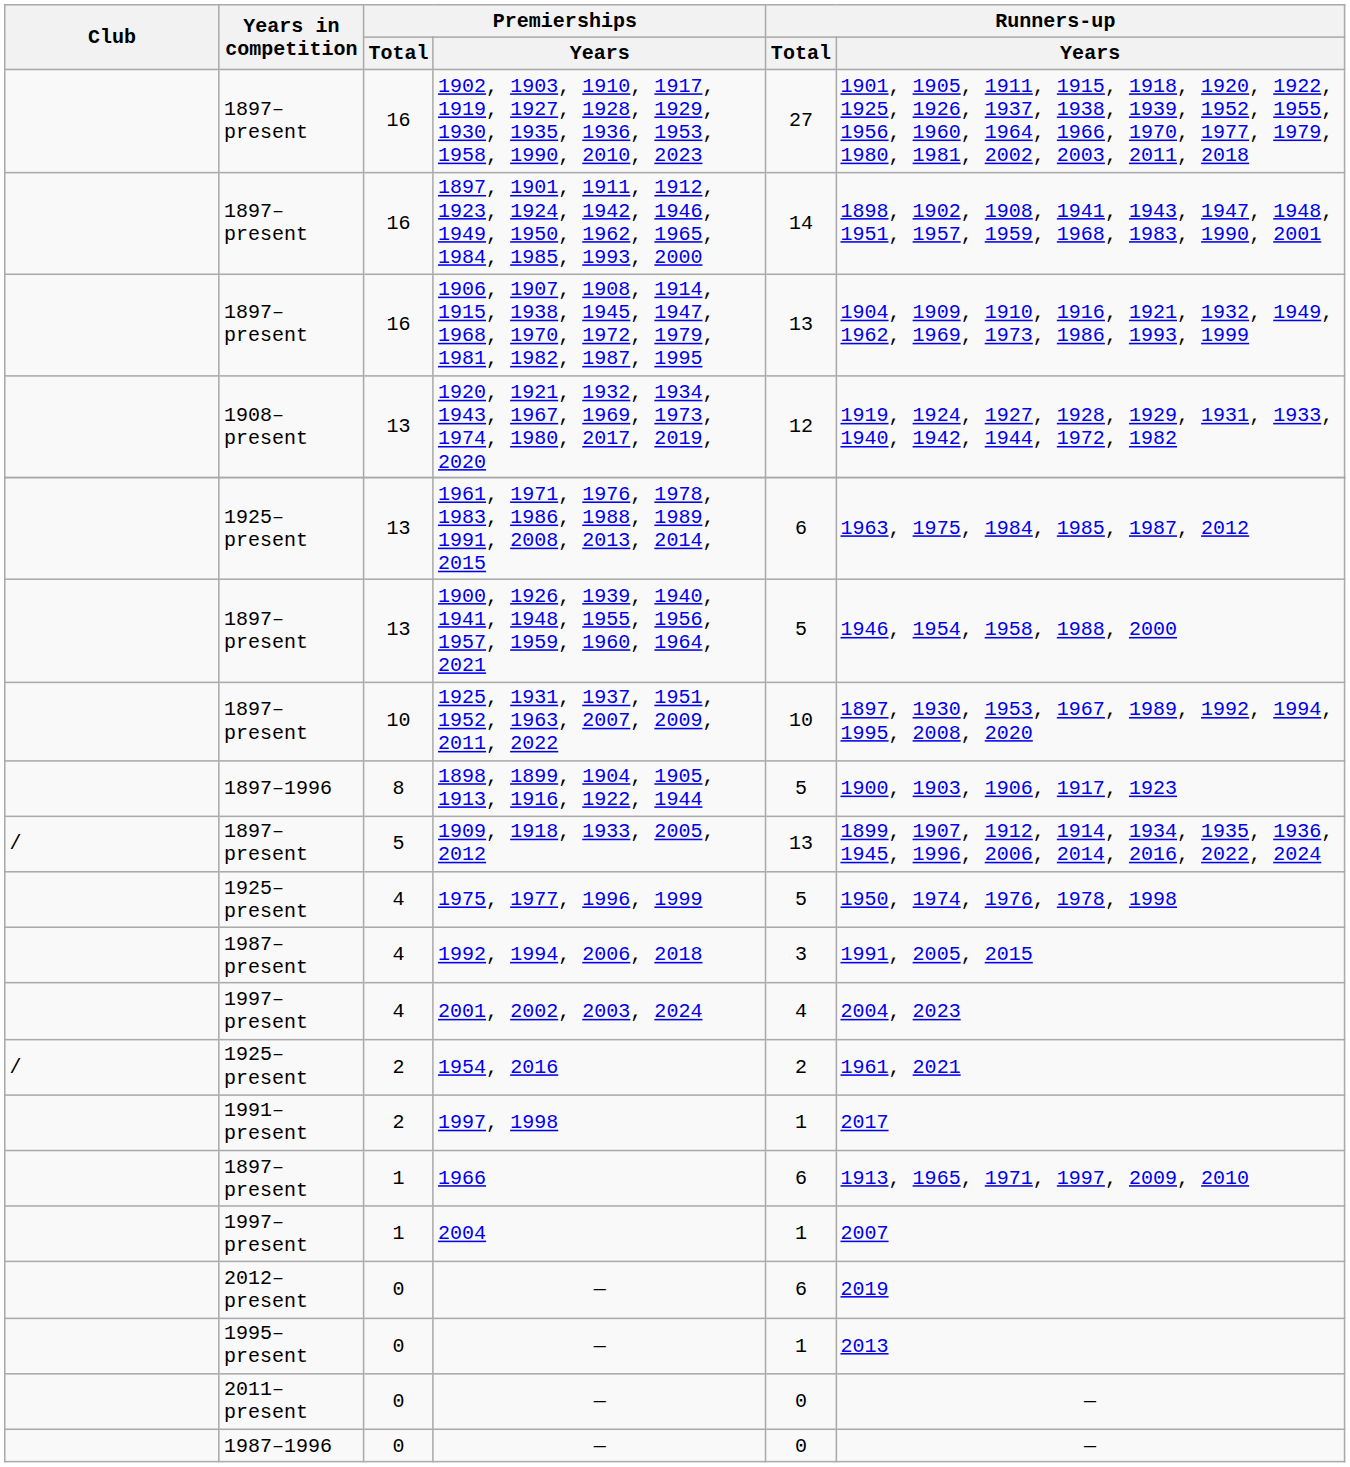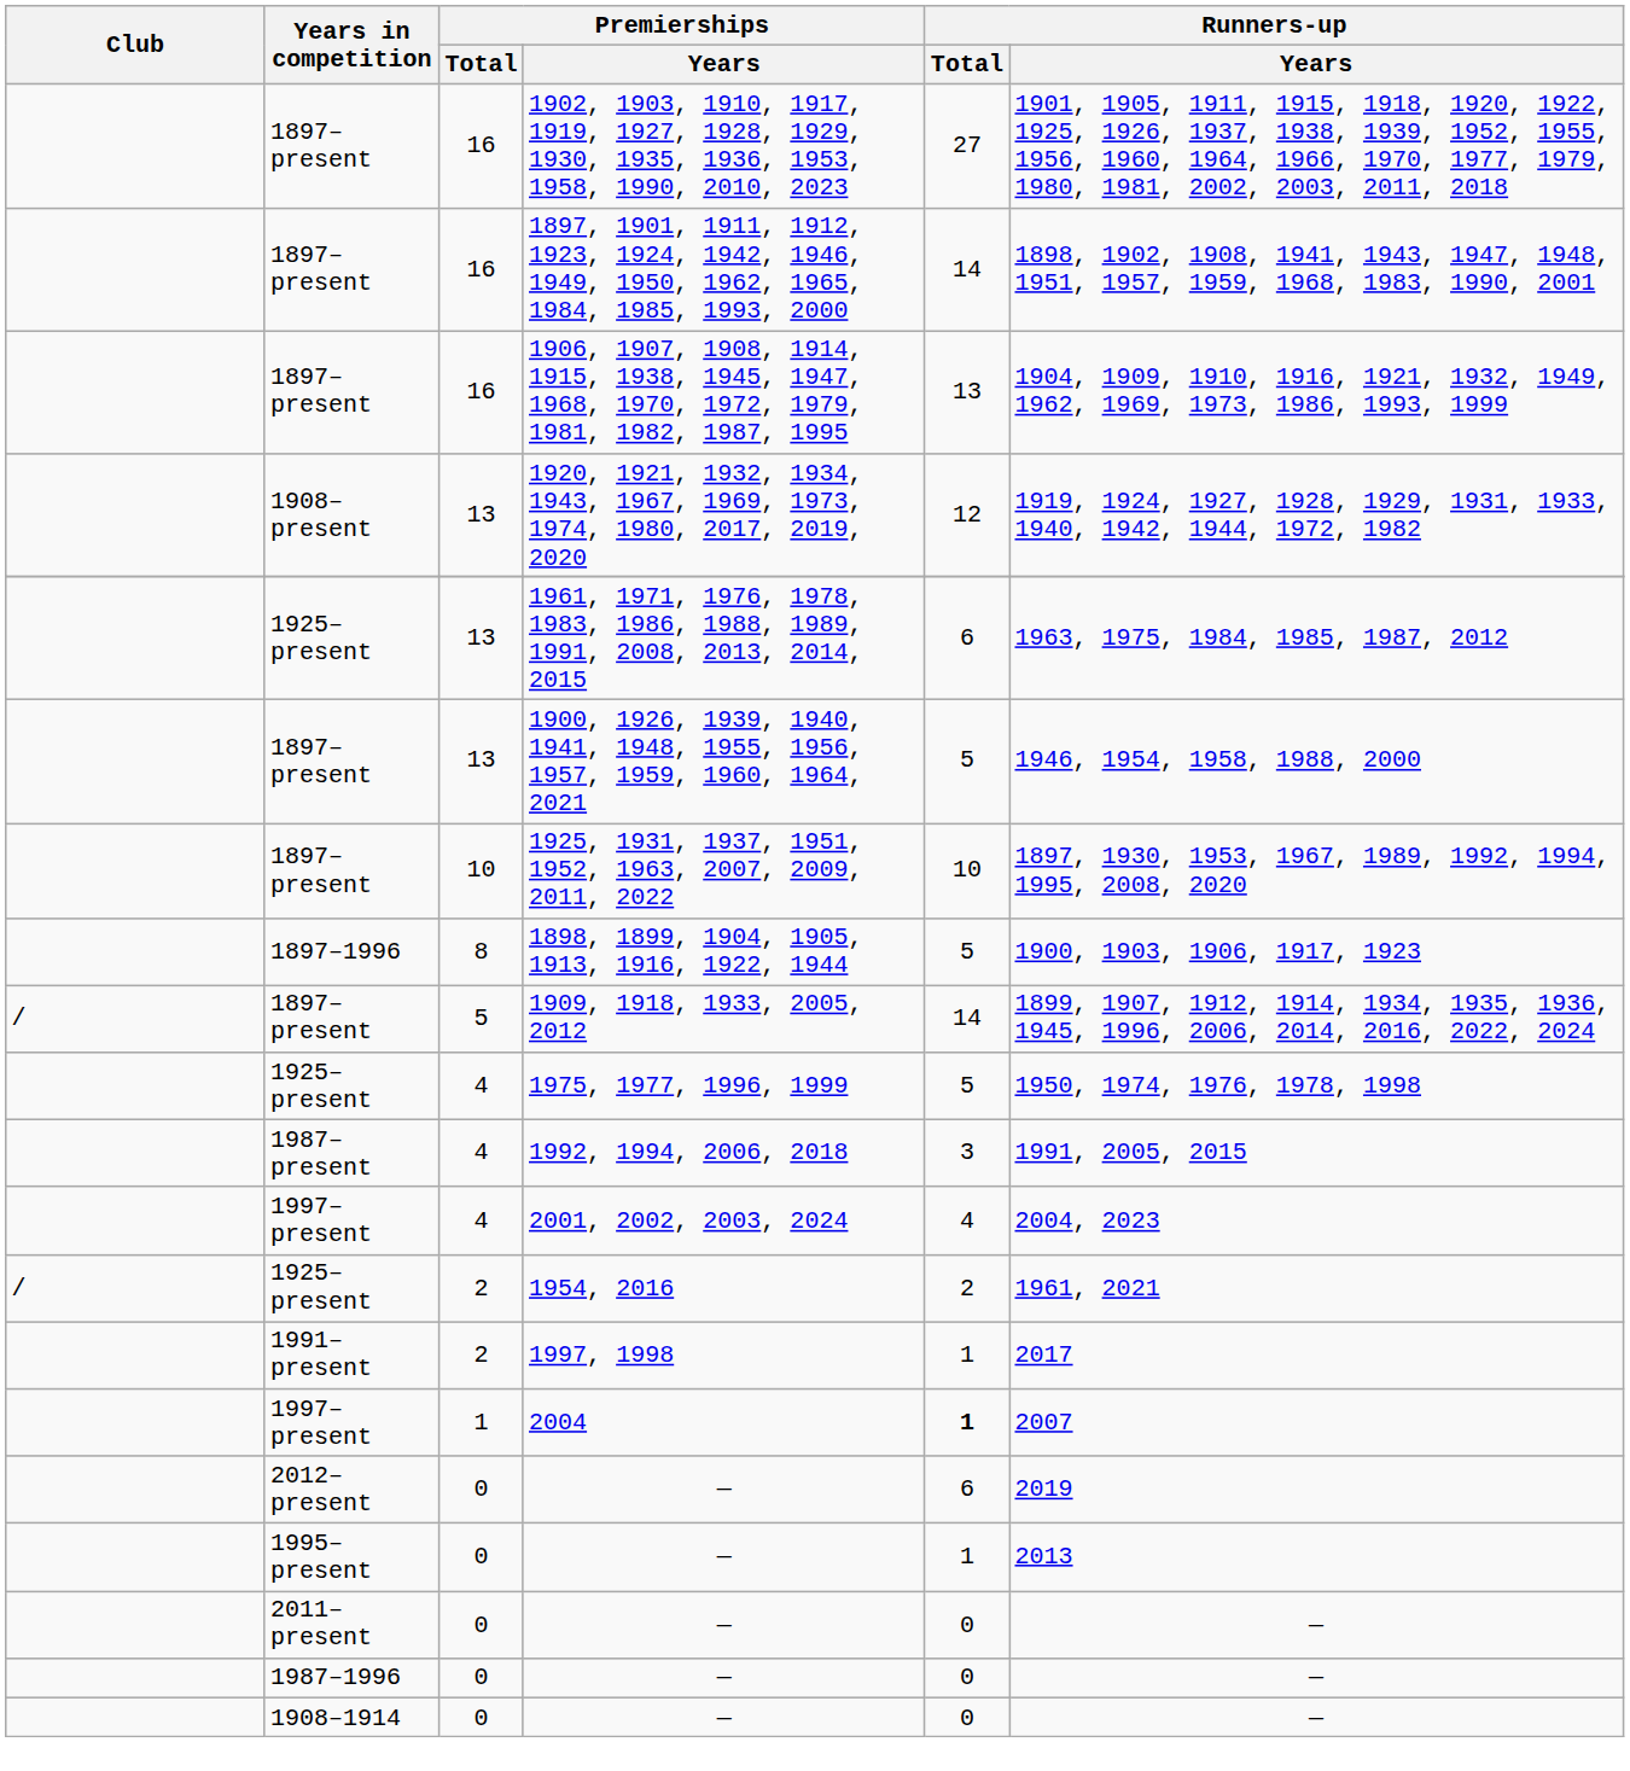1909, 1918, 1933, 2005, 2012 | Runners-up / Total: 13 -> 14
- row: 1897–present | 1 | 1966 | 6 | 1913, 1965, 1971, 1997, 2009, 2010
2004 | Runners-up / Total: normal -> bold
+ row: 1908–1914 | 0 | — | 0 | —
